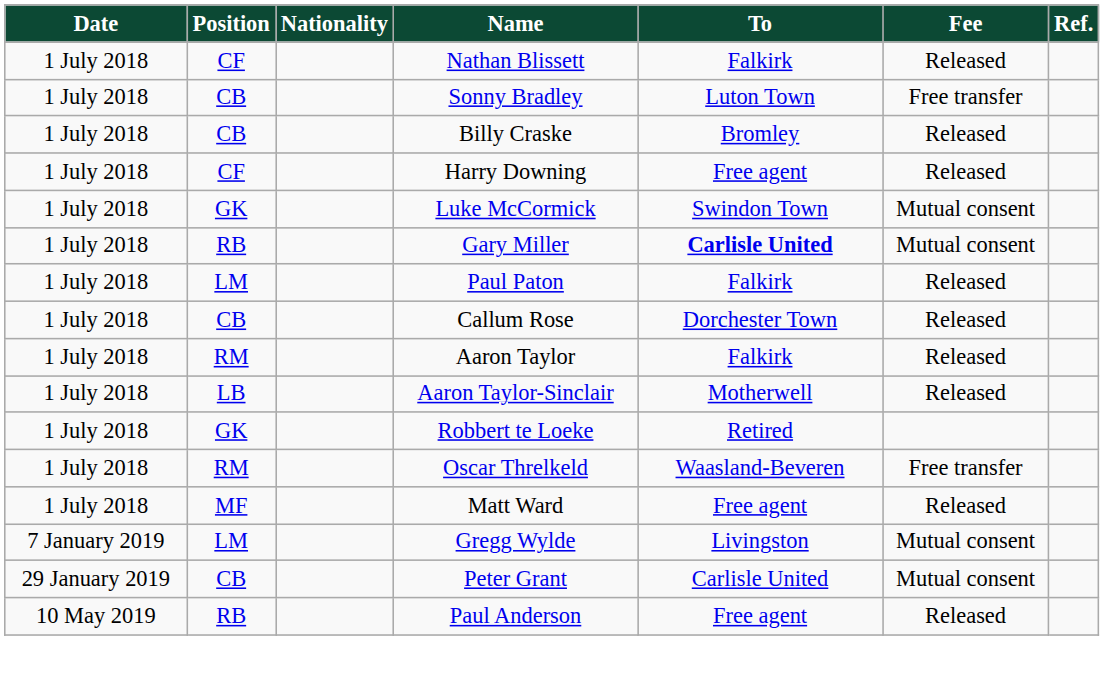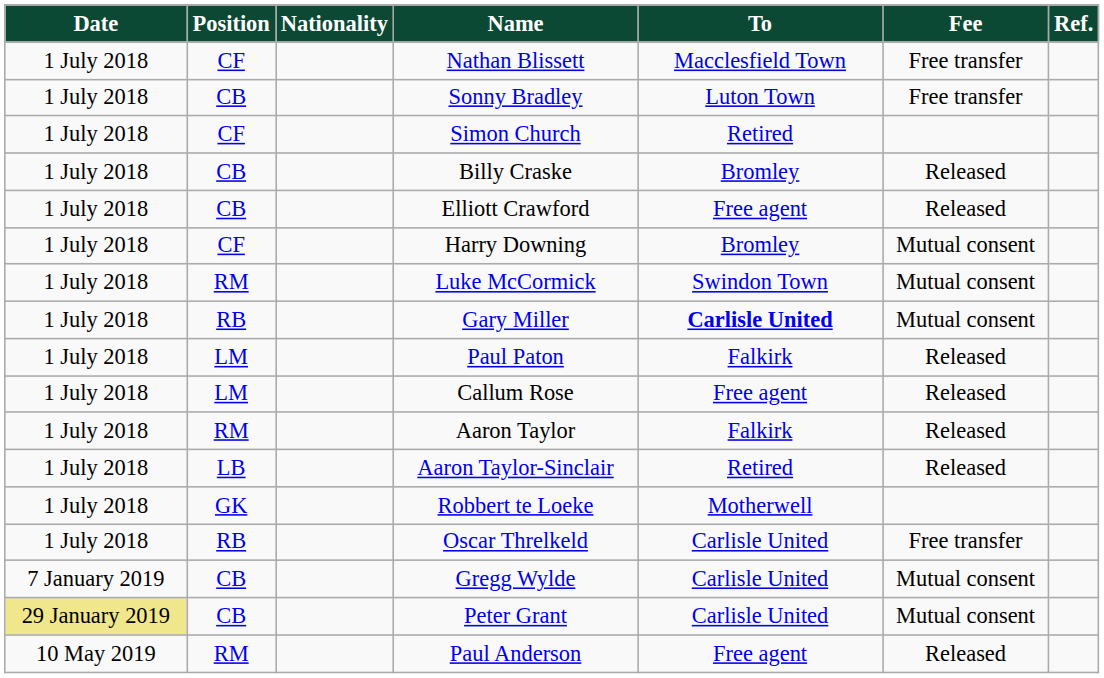Nathan Blissett | To: Falkirk -> Macclesfield Town
Nathan Blissett | Fee: Released -> Free transfer
+ row: 1 July 2018 | CF | Simon Church | Retired
+ row: 1 July 2018 | CB | Elliott Crawford | Free agent | Released
Harry Downing | To: Free agent -> Bromley
Harry Downing | Fee: Released -> Mutual consent
Luke McCormick | Position: GK -> RM
Callum Rose | Position: CB -> LM
Callum Rose | To: Dorchester Town -> Free agent
Aaron Taylor-Sinclair | To: Motherwell -> Retired
Robbert te Loeke | To: Retired -> Motherwell
Oscar Threlkeld | Position: RM -> RB
Oscar Threlkeld | To: Waasland-Beveren -> Carlisle United
- row: 1 July 2018 | MF | Matt Ward | Free agent | Released
Gregg Wylde | Position: LM -> CB
Gregg Wylde | To: Livingston -> Carlisle United
Peter Grant | Date: no background -> khaki background
Paul Anderson | Position: RB -> RM
